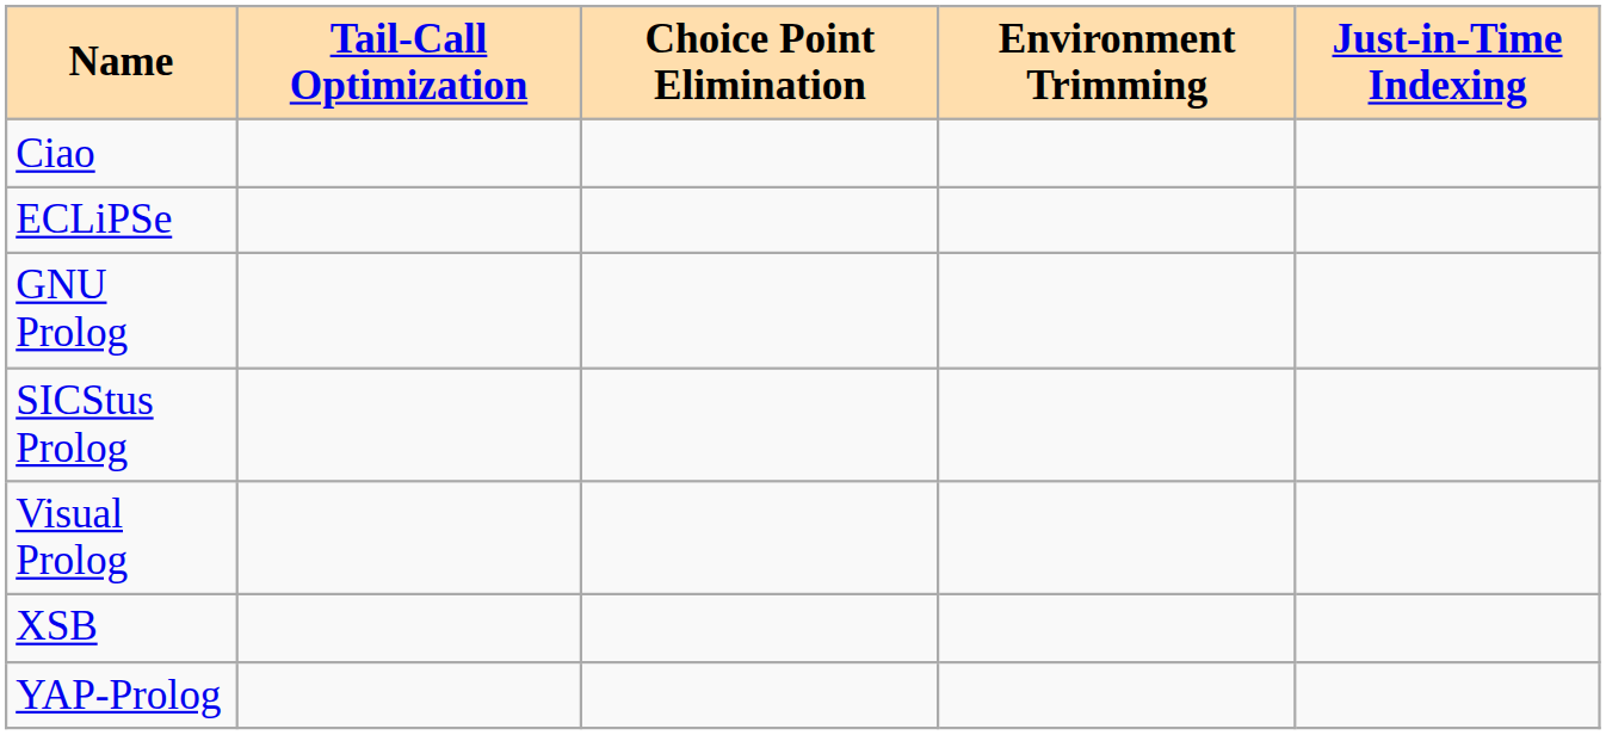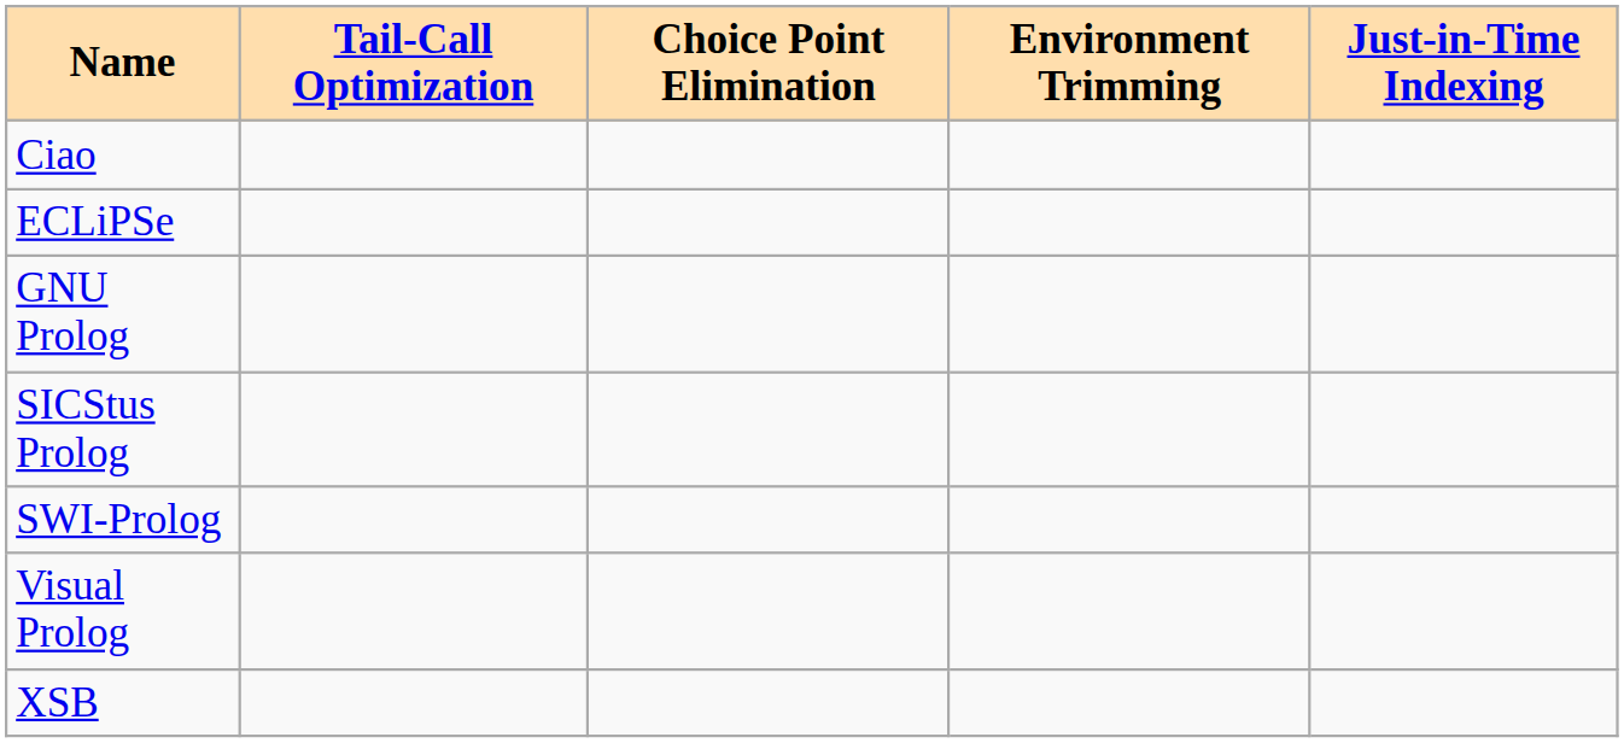+ row: SWI-Prolog
- row: YAP-Prolog
